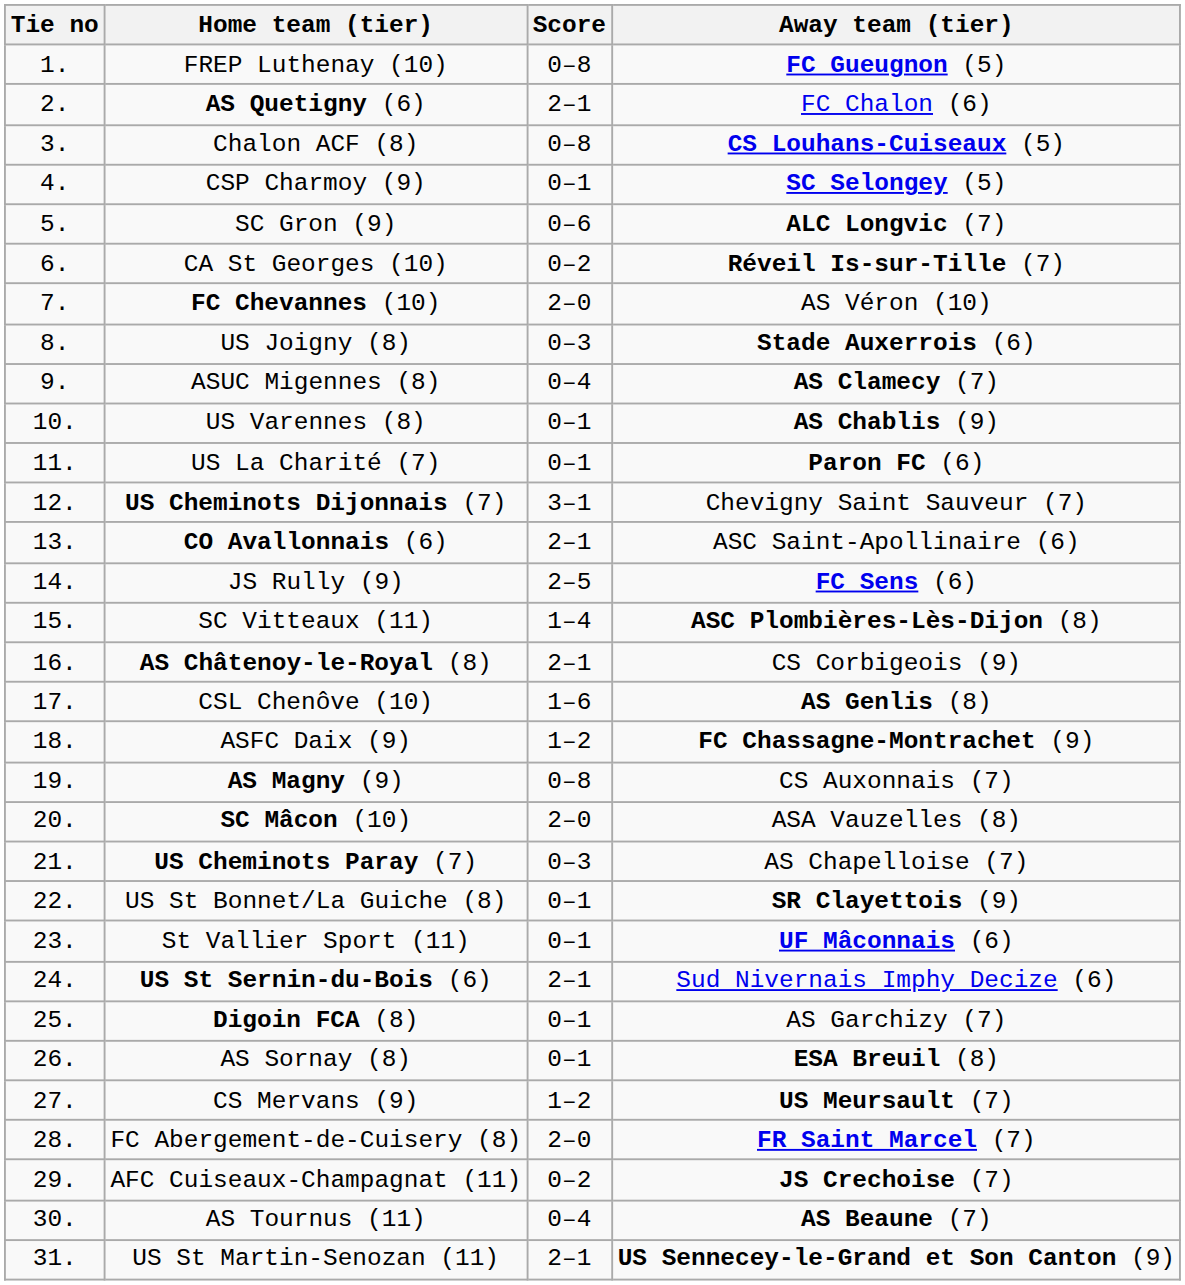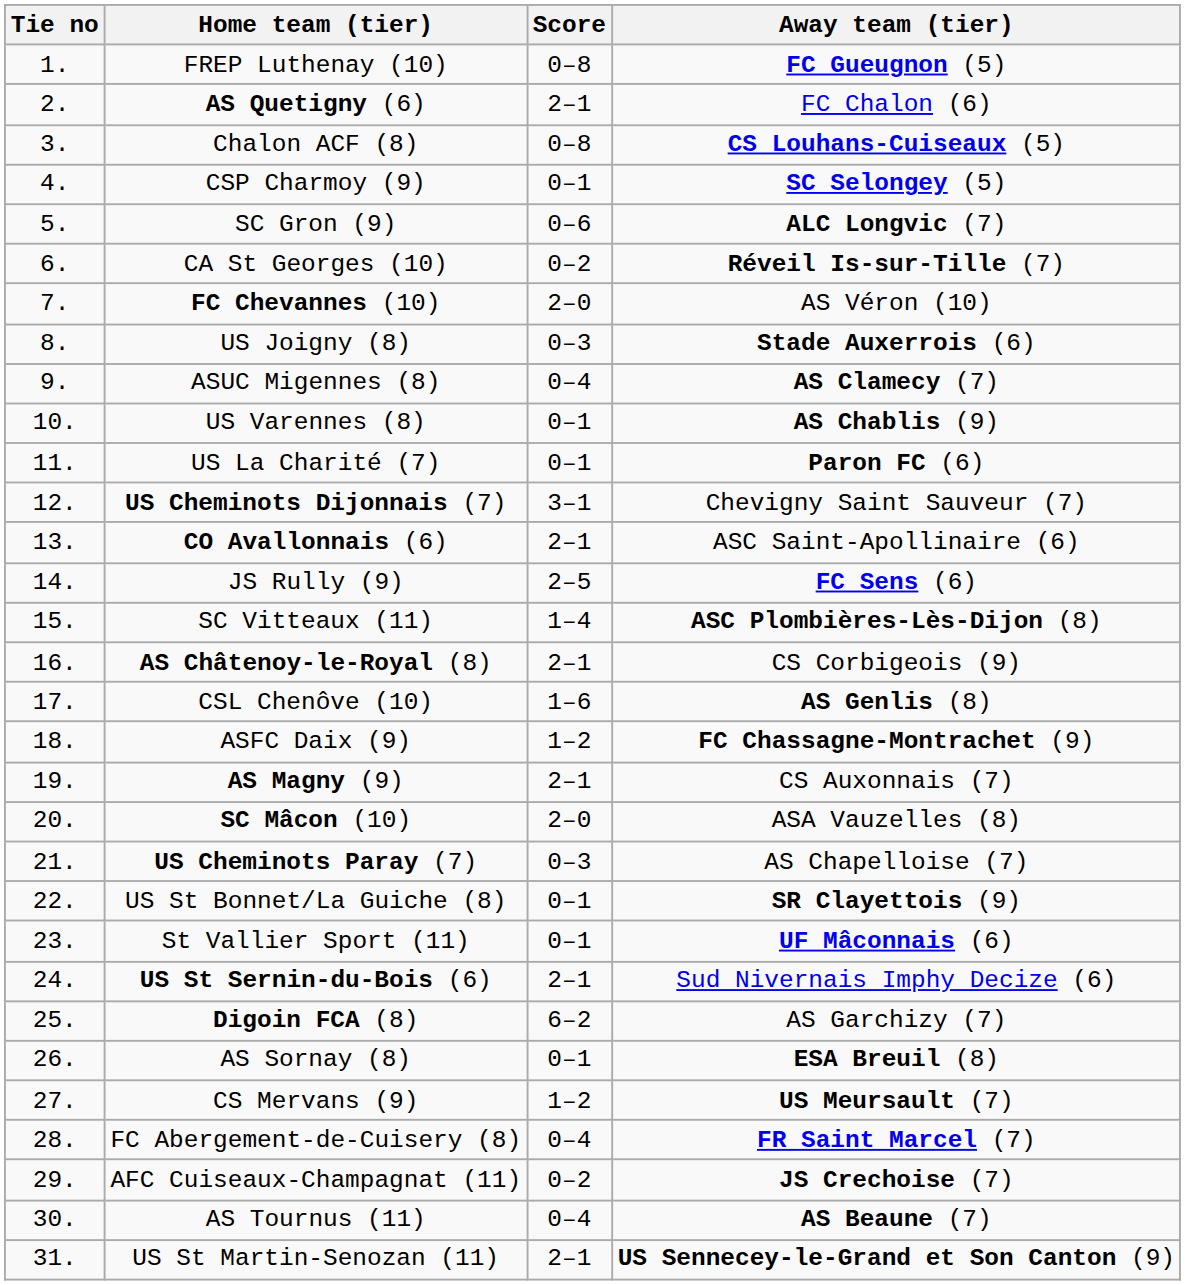AS Magny (9) | Score: 0–8 -> 2–1
Digoin FCA (8) | Score: 0–1 -> 6–2
FC Abergement-de-Cuisery (8) | Score: 2–0 -> 0–4
